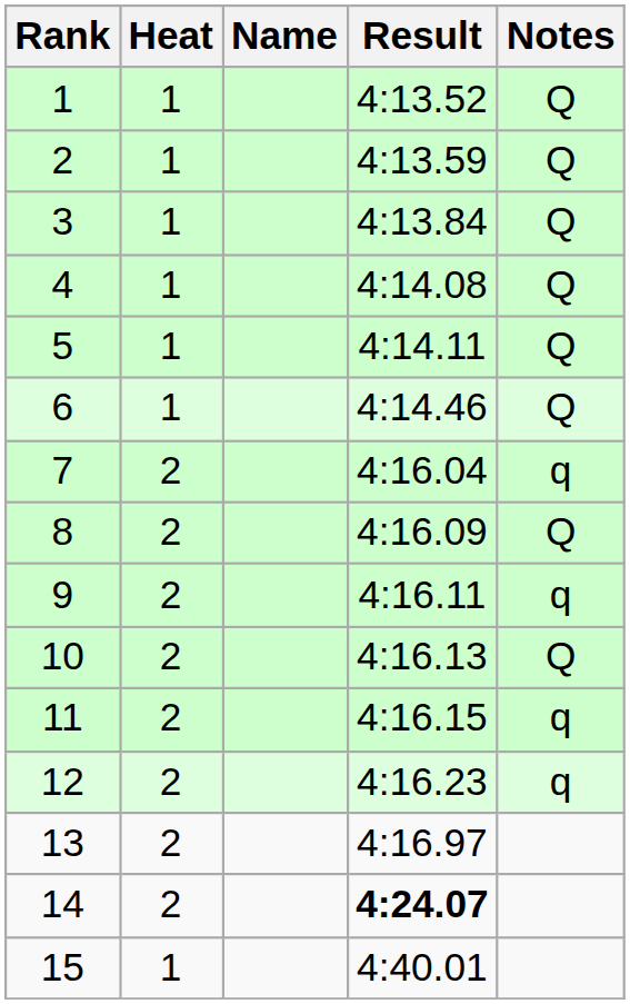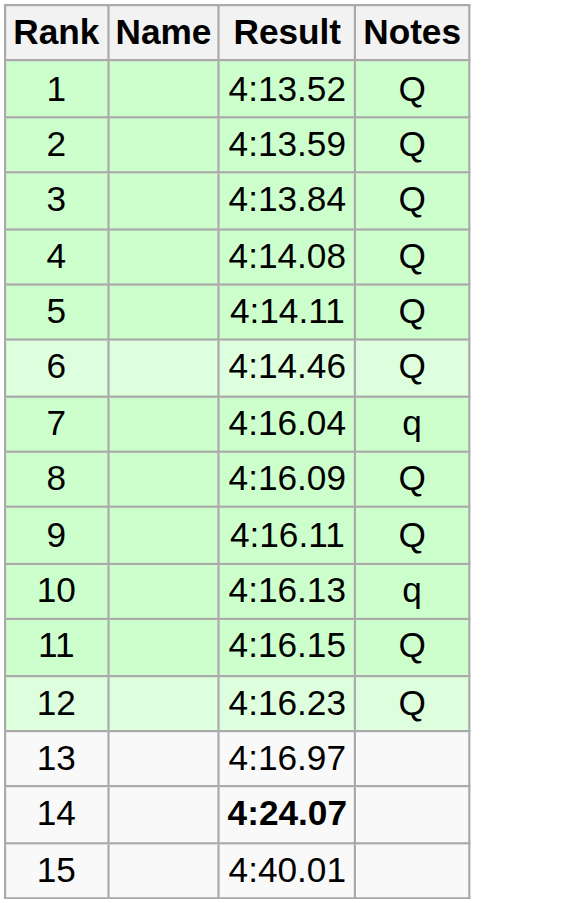- column: Heat | 1 | 1 | 1 | 1 | 1 | 1 | 2 | 2 | 2 | 2 | 2 | 2 | 2 | 2 | 1
9 | Notes: q -> Q
10 | Notes: Q -> q
11 | Notes: q -> Q
12 | Notes: q -> Q
